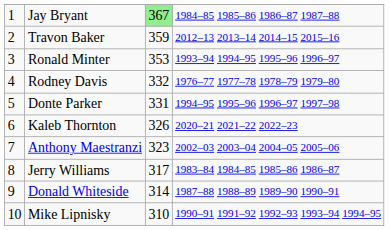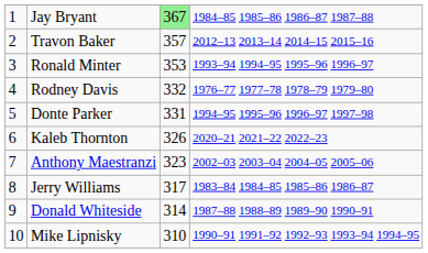Travon Baker | column 3: 359 -> 357
